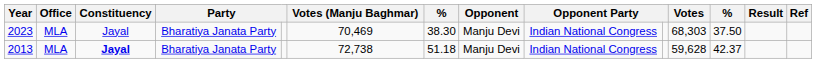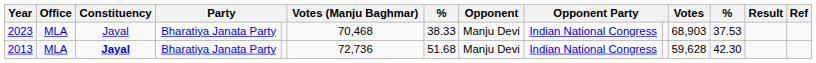2023 | Votes (Manju Baghmar): 70,469 -> 70,468
2023 | column 7: 38.30 -> 38.33
2023 | Votes: 68,303 -> 68,903
2023 | column 12: 37.50 -> 37.53
2013 | Votes (Manju Baghmar): 72,738 -> 72,736
2013 | column 7: 51.18 -> 51.68
2013 | column 12: 42.37 -> 42.30
